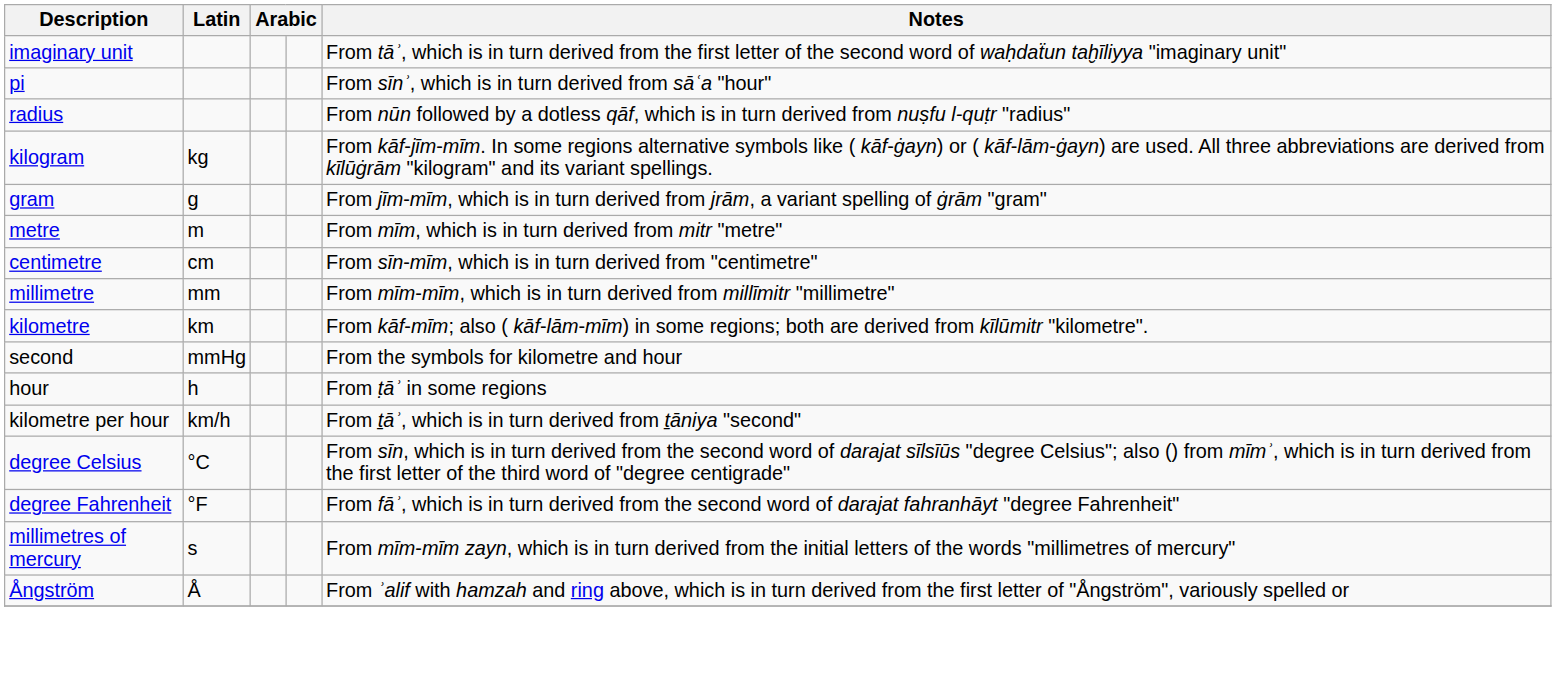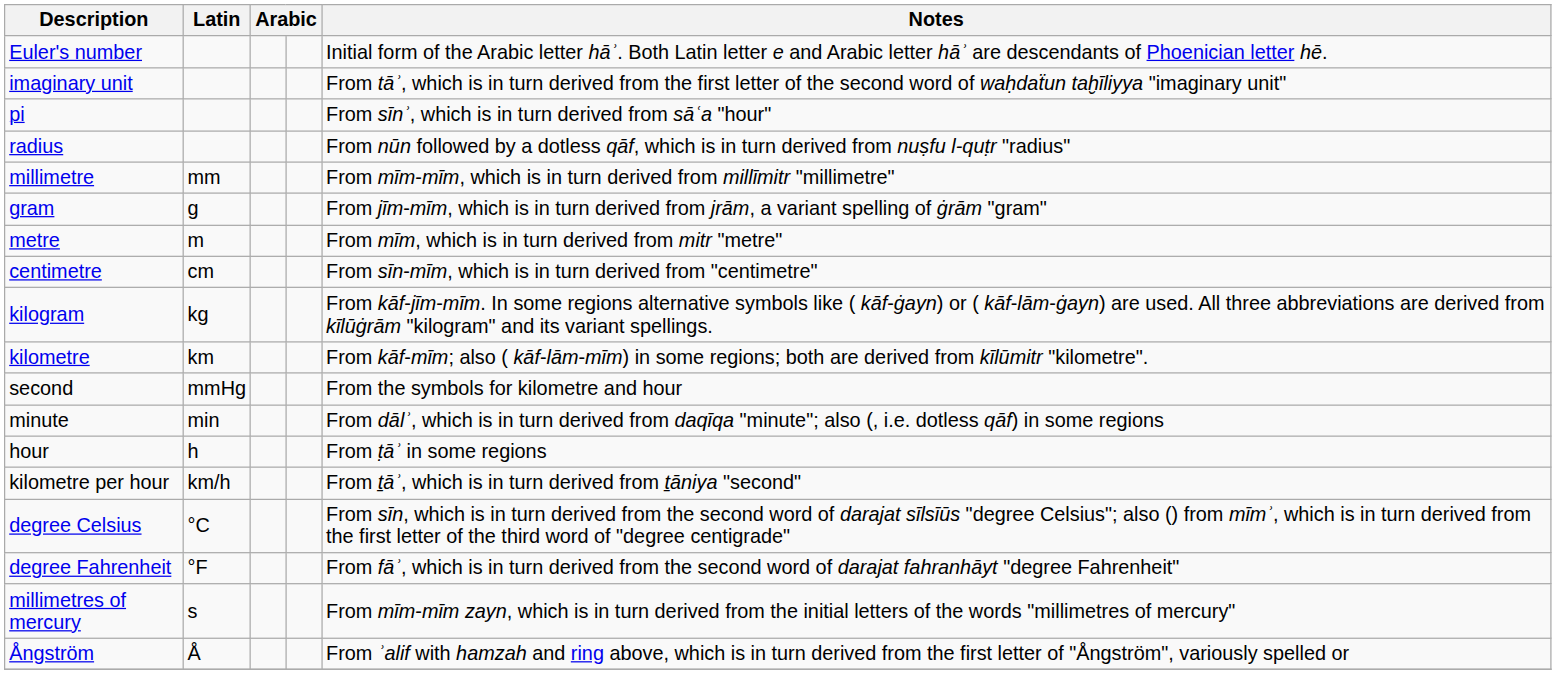+ row: Euler's number | Initial form of the Arabic letter hāʾ. Both Latin letter e and Arabic letter hāʾ are descendants of Phoenician letter hē.
rows swapped: kilogram <-> millimetre
+ row: minute | min | From dālʾ, which is in turn derived from daqīqa "minute"; also (, i.e. dotless qāf) in some regions
